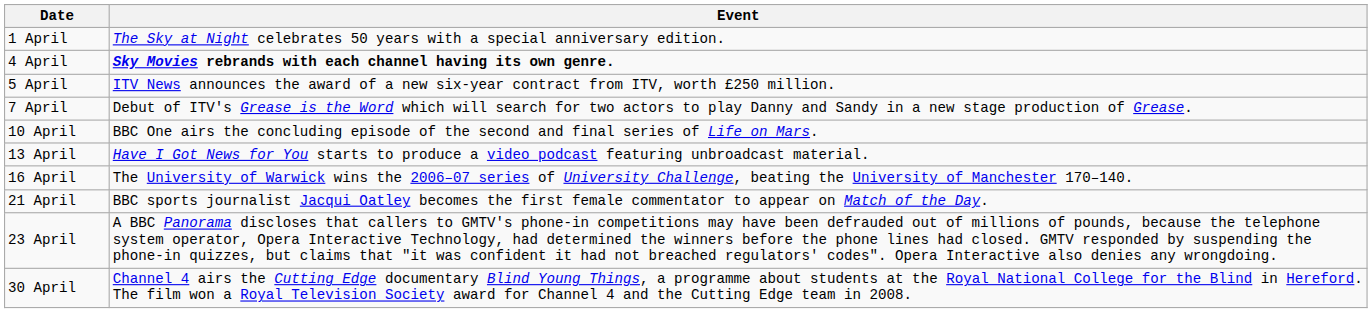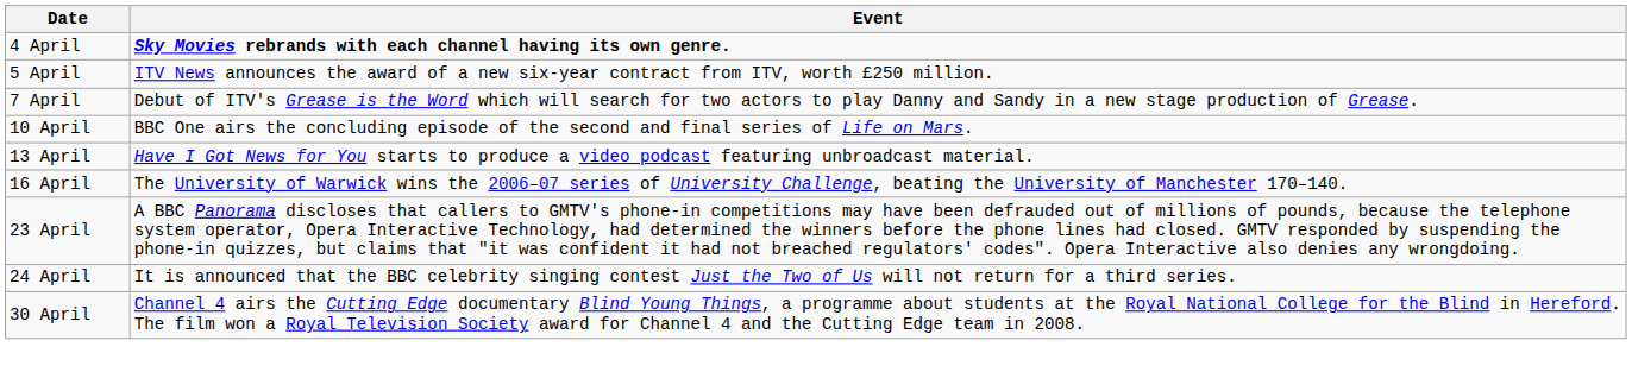- row: 1 April | The Sky at Night celebrates 50 years with a special anniversary edition.
- row: 21 April | BBC sports journalist Jacqui Oatley becomes the first female commentator to appear on Match of the Day.
+ row: 24 April | It is announced that the BBC celebrity singing contest Just the Two of Us will not return for a third series.
